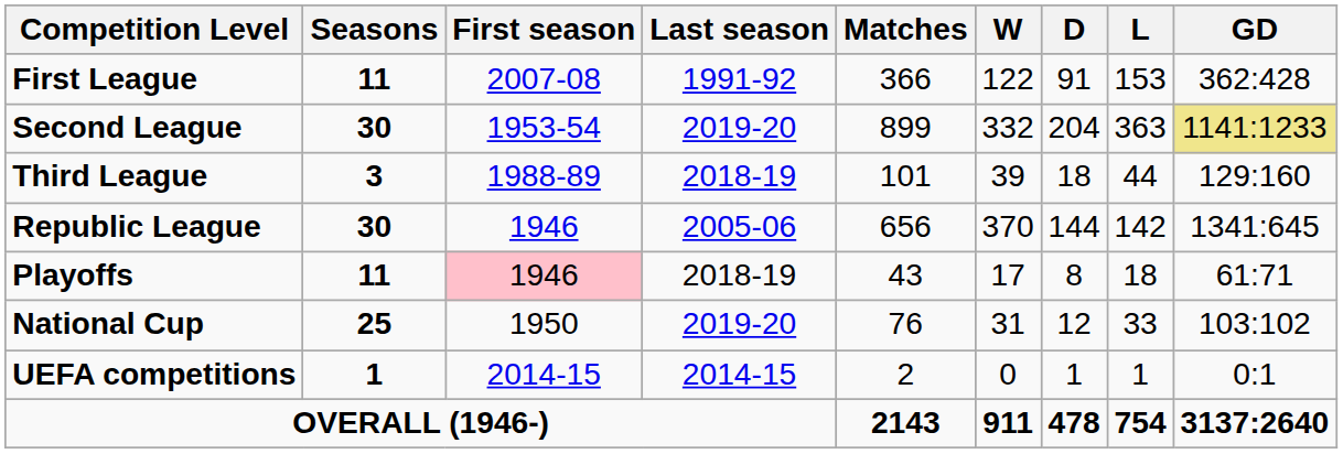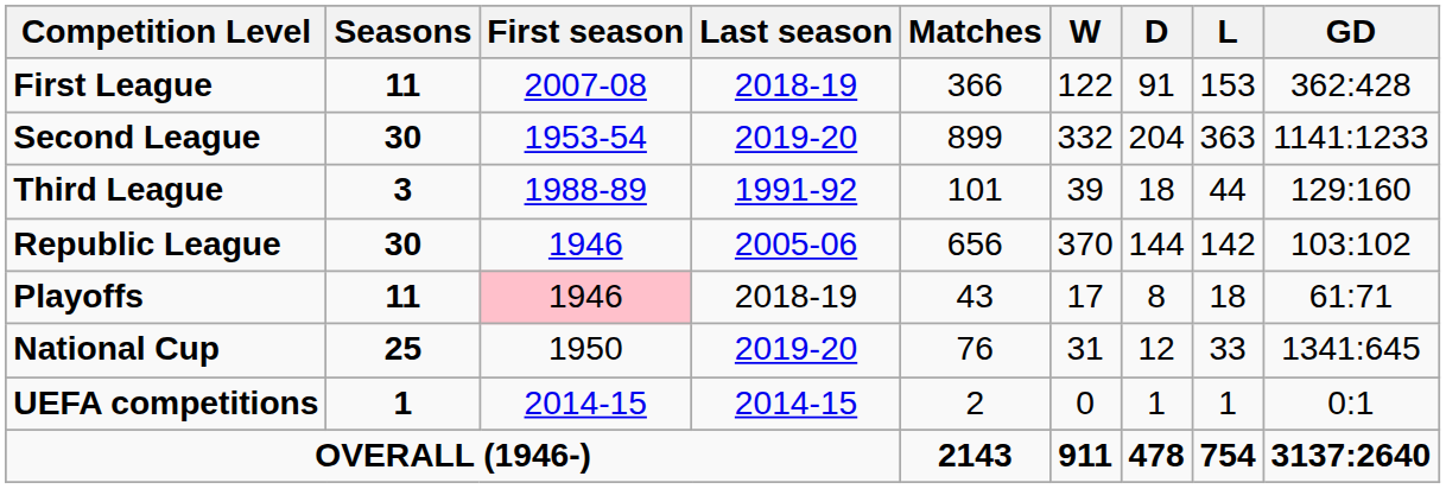First League | Last season: 1991-92 -> 2018-19
Second League | GD: khaki background -> no background
Third League | Last season: 2018-19 -> 1991-92
Republic League | GD: 1341:645 -> 103:102
National Cup | GD: 103:102 -> 1341:645
